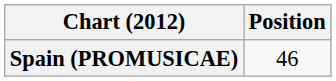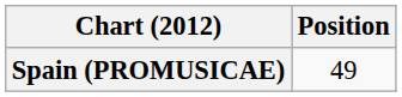Spain (PROMUSICAE) | Position: 46 -> 49
